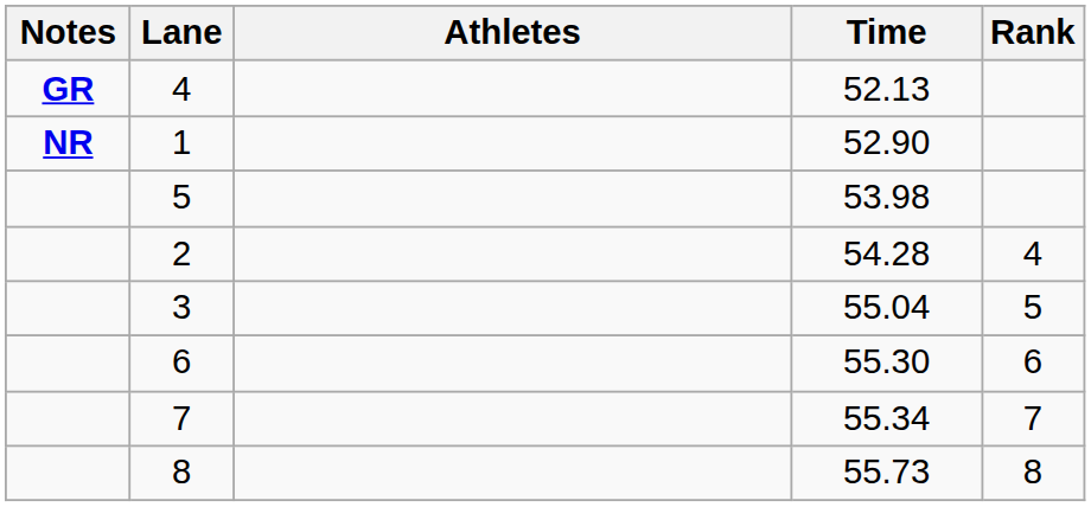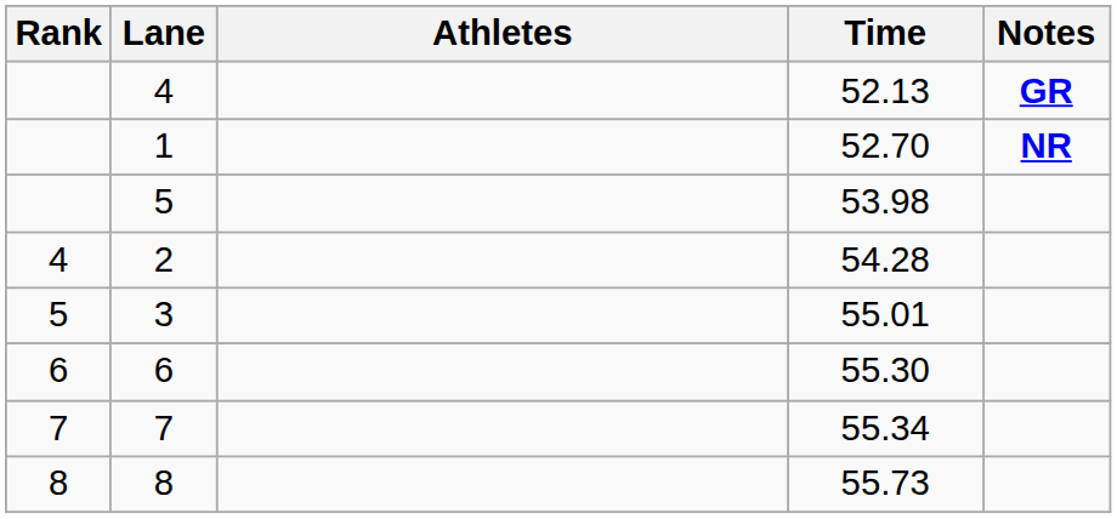columns swapped: Rank <-> Notes
1 | Time: 52.90 -> 52.70
3 | Time: 55.04 -> 55.01
